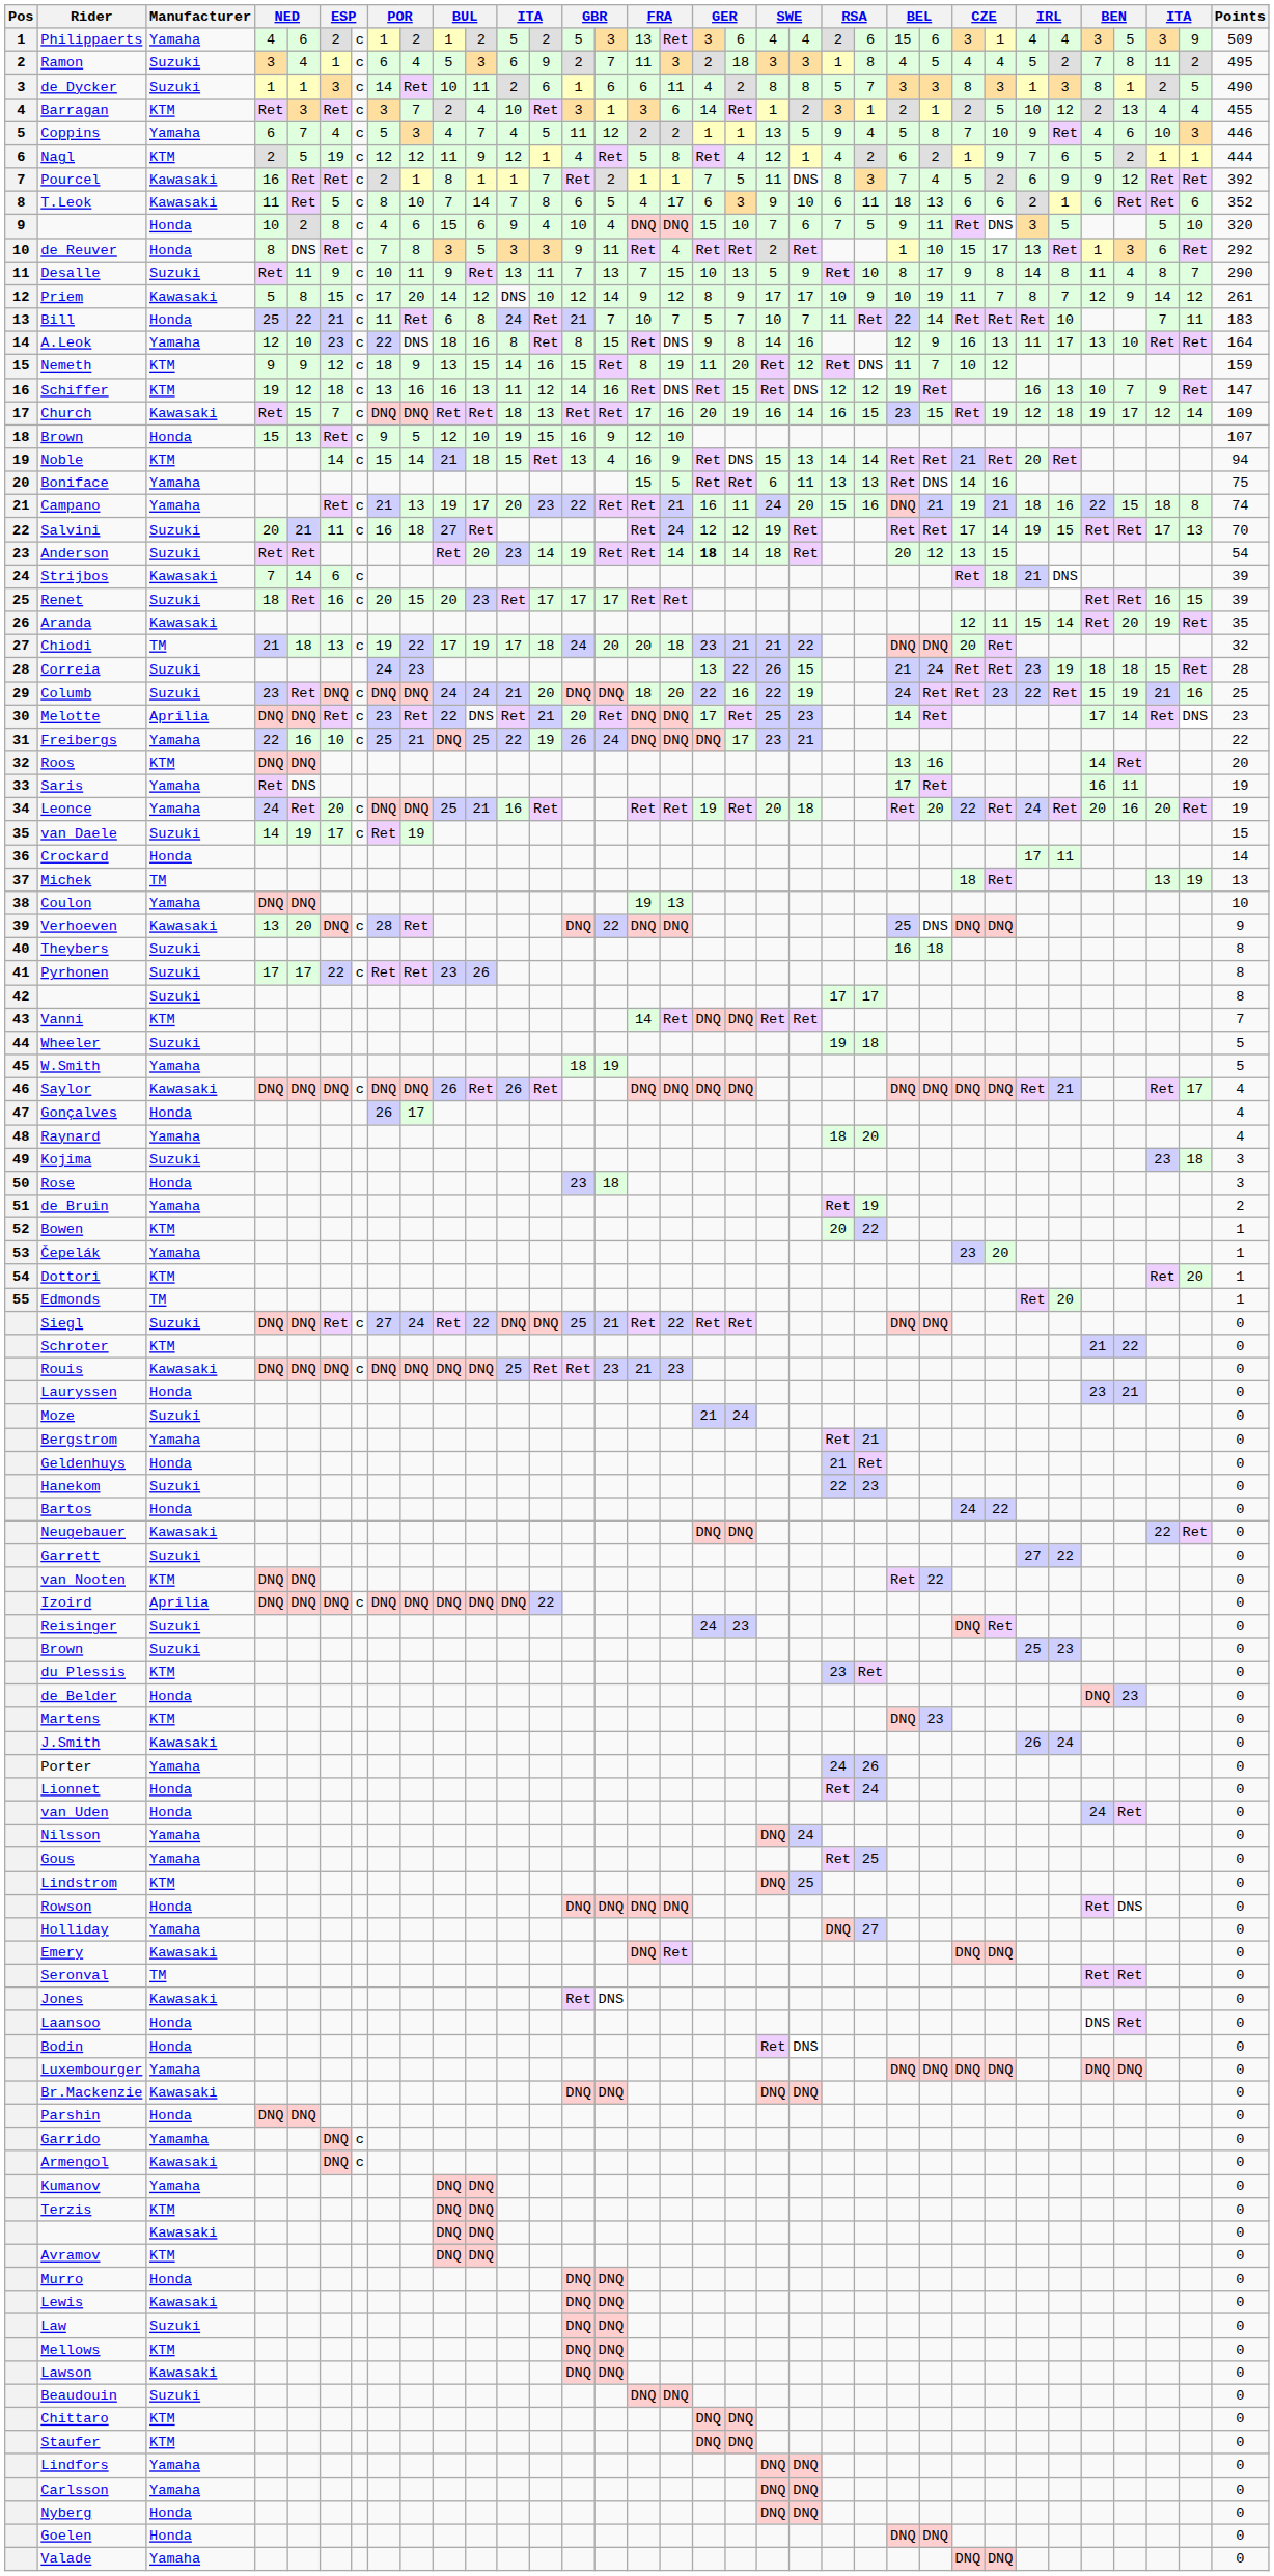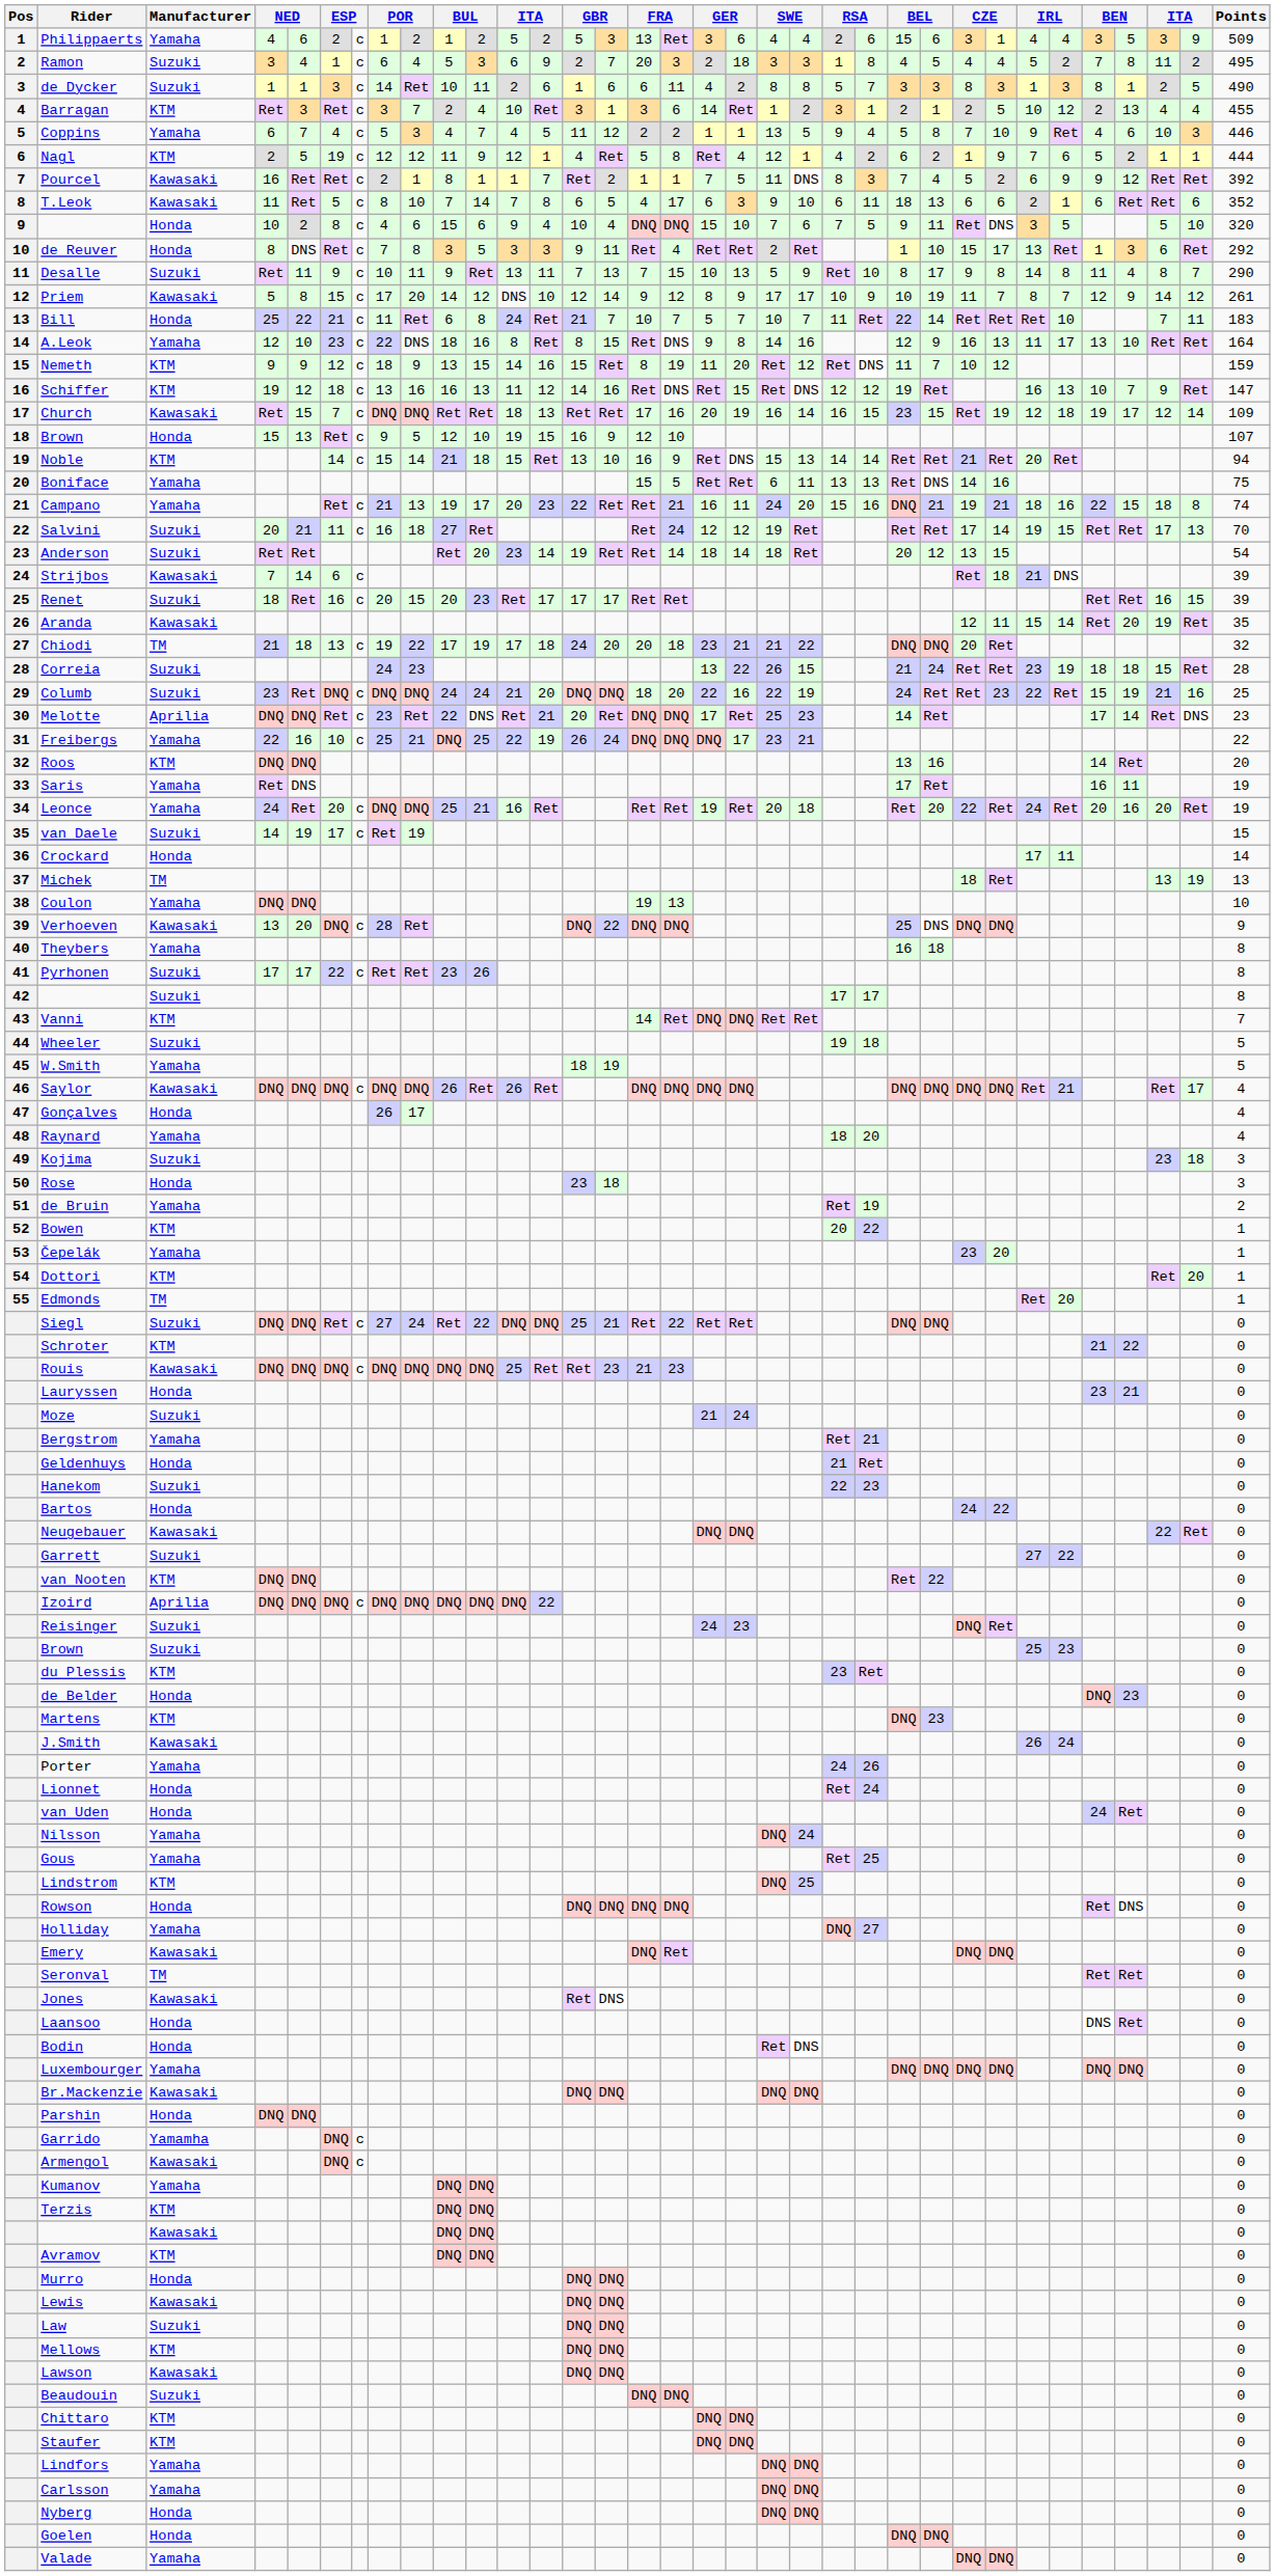Ramon | column 16: 11 -> 20
Noble | column 15: 4 -> 10
Anderson | column 18: bold -> normal
Theybers | Manufacturer: Suzuki -> Yamaha
